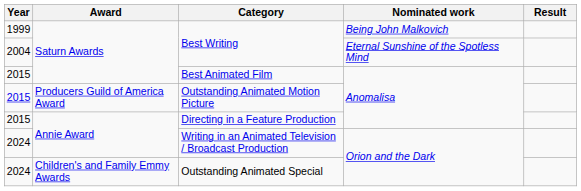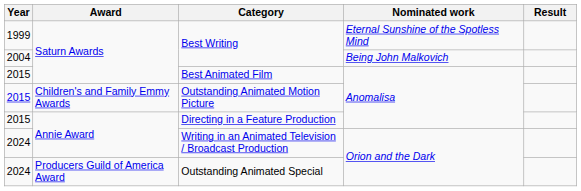1999 / Best Writing | Nominated work: Being John Malkovich -> Eternal Sunshine of the Spotless Mind
2004 / Best Writing | Nominated work: Eternal Sunshine of the Spotless Mind -> Being John Malkovich
Outstanding Animated Motion Picture | Award: Producers Guild of America Award -> Children's and Family Emmy Awards
Outstanding Animated Special | Award: Children's and Family Emmy Awards -> Producers Guild of America Award
